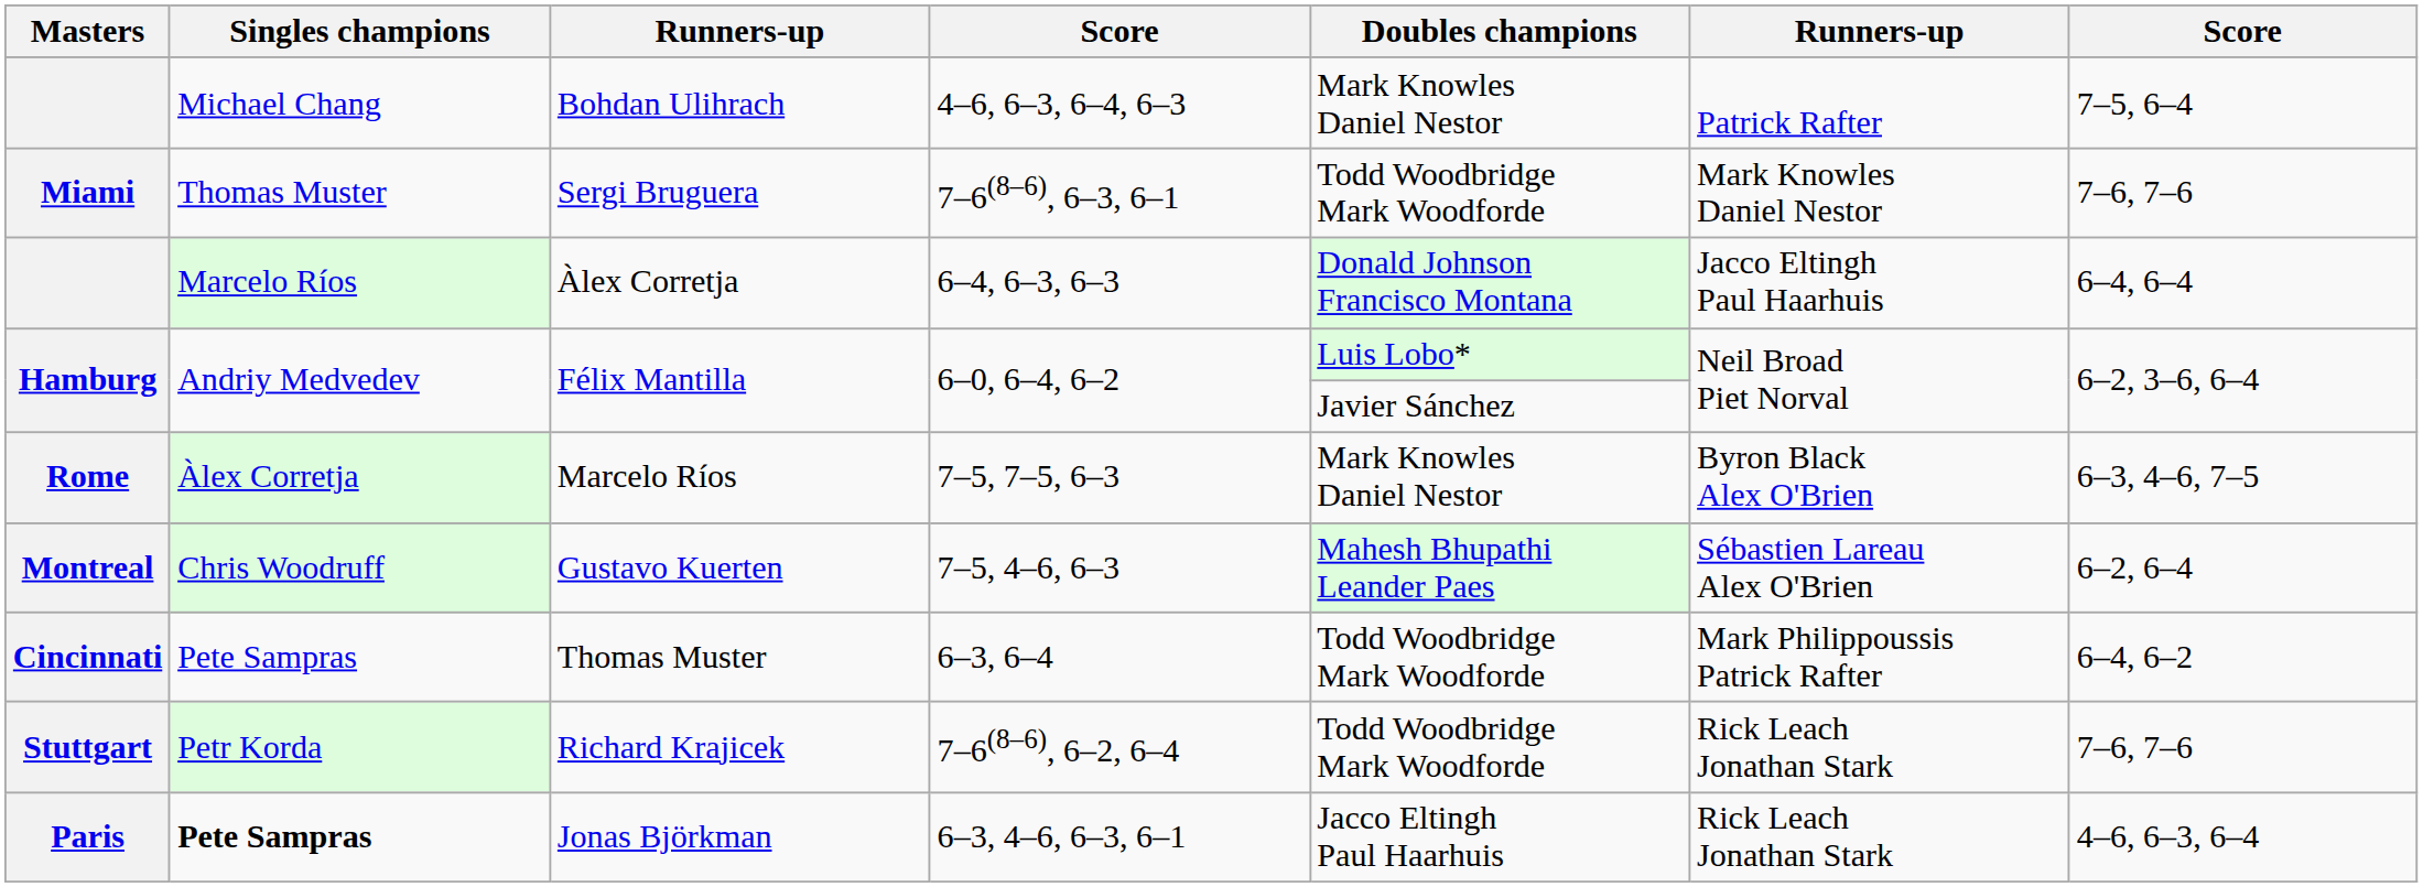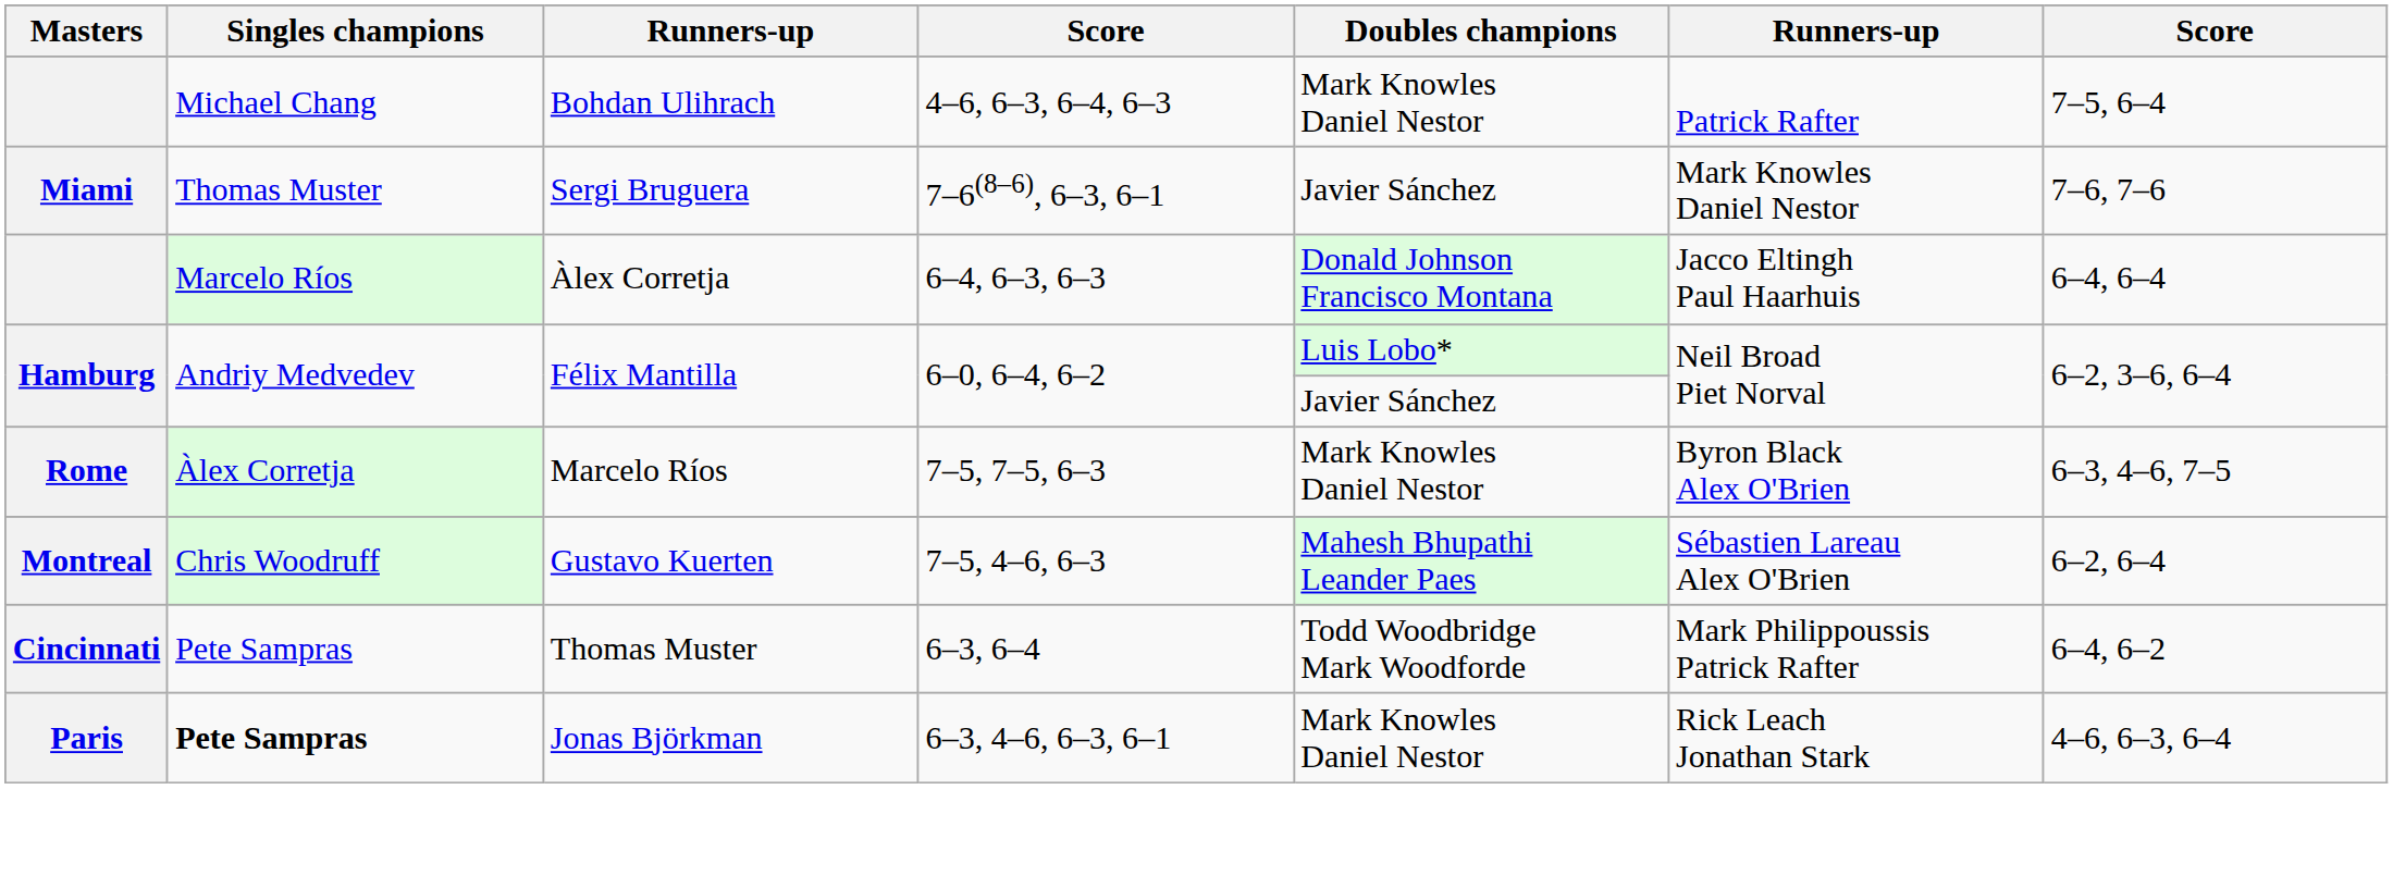Sergi Bruguera | Doubles champions: Todd Woodbridge Mark Woodforde -> Javier Sánchez
- row: Stuttgart | Petr Korda | Richard Krajicek | 7–6(8–6), 6–2, 6–4 | Todd Woodbridge Mark Woodforde | Rick Leach Jonathan Stark | 7–6, 7–6
Jonas Björkman | Doubles champions: Jacco Eltingh Paul Haarhuis -> Mark Knowles Daniel Nestor
